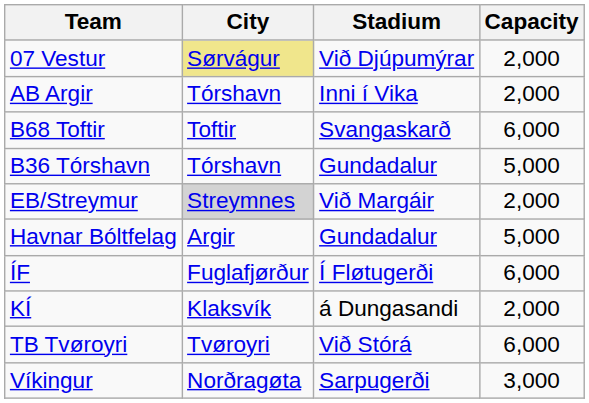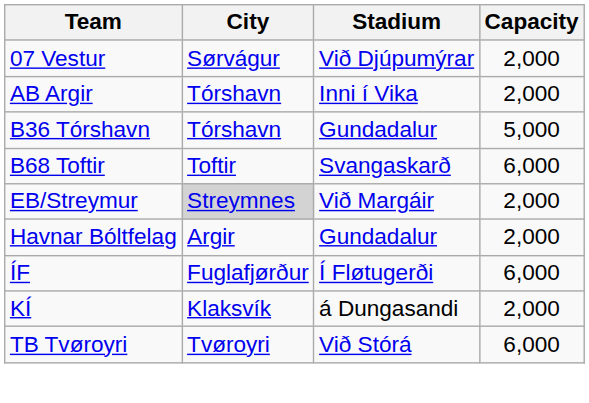07 Vestur | City: khaki background -> no background
rows swapped: B36 Tórshavn <-> B68 Toftir
Havnar Bóltfelag | Capacity: 5,000 -> 2,000
- row: Víkingur | Norðragøta | Sarpugerði | 3,000
